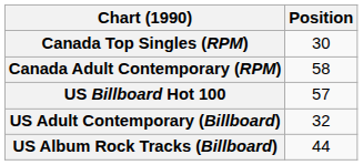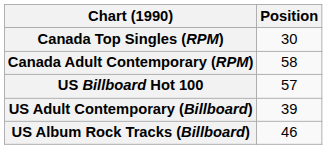US Adult Contemporary (Billboard) | Position: 32 -> 39
US Album Rock Tracks (Billboard) | Position: 44 -> 46
